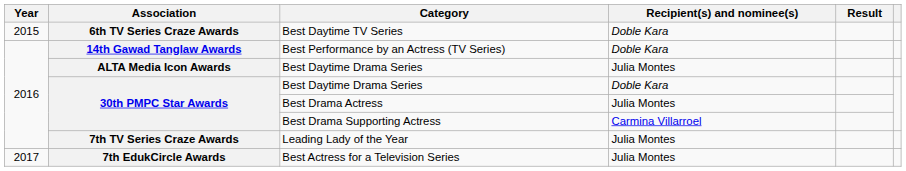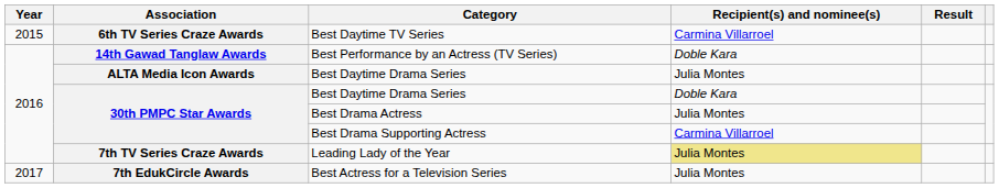Best Daytime TV Series | Recipient(s) and nominee(s): Doble Kara -> Carmina Villarroel
Leading Lady of the Year | Recipient(s) and nominee(s): no background -> khaki background
